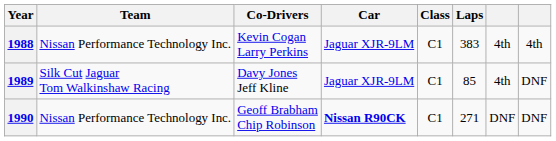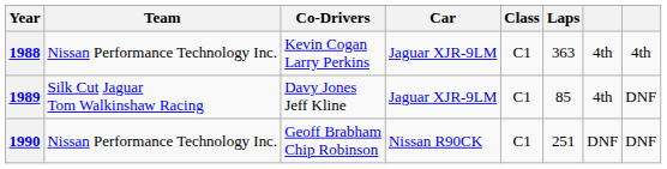1988 | Laps: 383 -> 363
1990 | Car: bold -> normal
1990 | Laps: 271 -> 251
